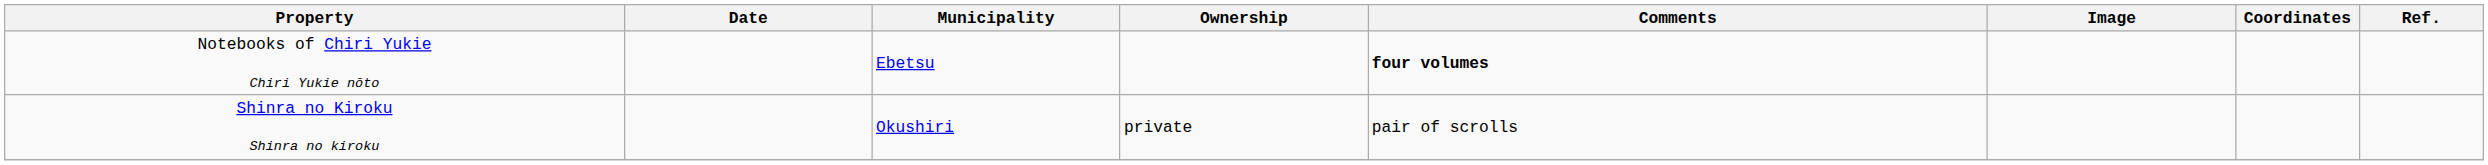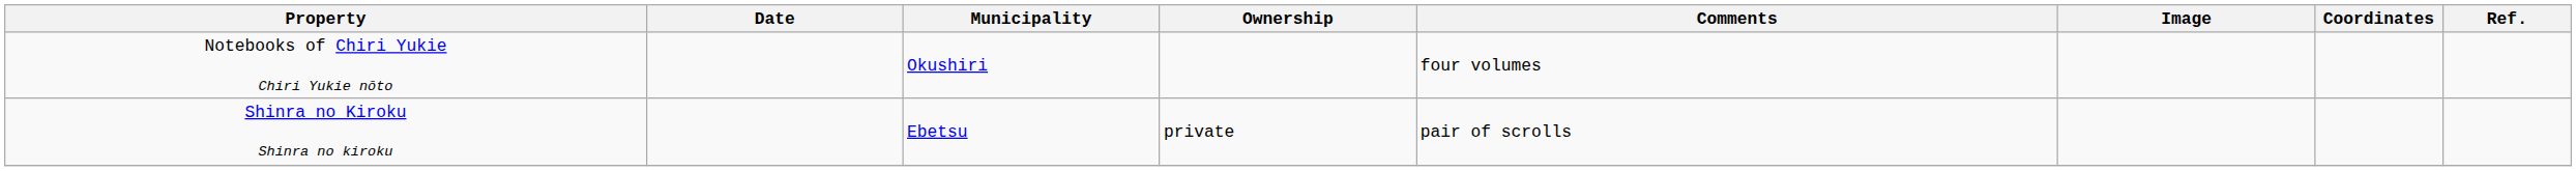Notebooks of Chiri Yukie Chiri Yukie nōto | Municipality: Ebetsu -> Okushiri
Notebooks of Chiri Yukie Chiri Yukie nōto | Comments: bold -> normal
Shinra no Kiroku Shinra no kiroku | Municipality: Okushiri -> Ebetsu
